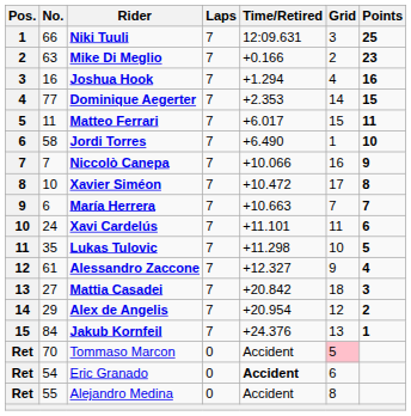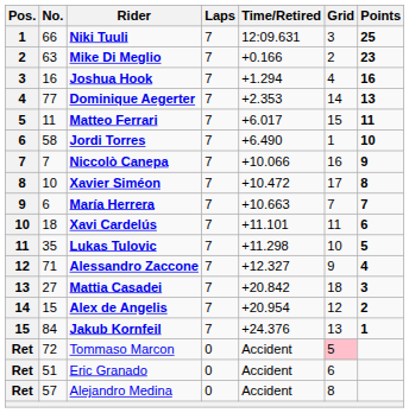Dominique Aegerter | Points: 15 -> 13
Xavi Cardelús | No.: 24 -> 18
Alessandro Zaccone | No.: 61 -> 71
Alex de Angelis | No.: 29 -> 15
Tommaso Marcon | No.: 70 -> 72
Eric Granado | No.: 54 -> 51
Eric Granado | Time/Retired: bold -> normal
Alejandro Medina | No.: 55 -> 57
